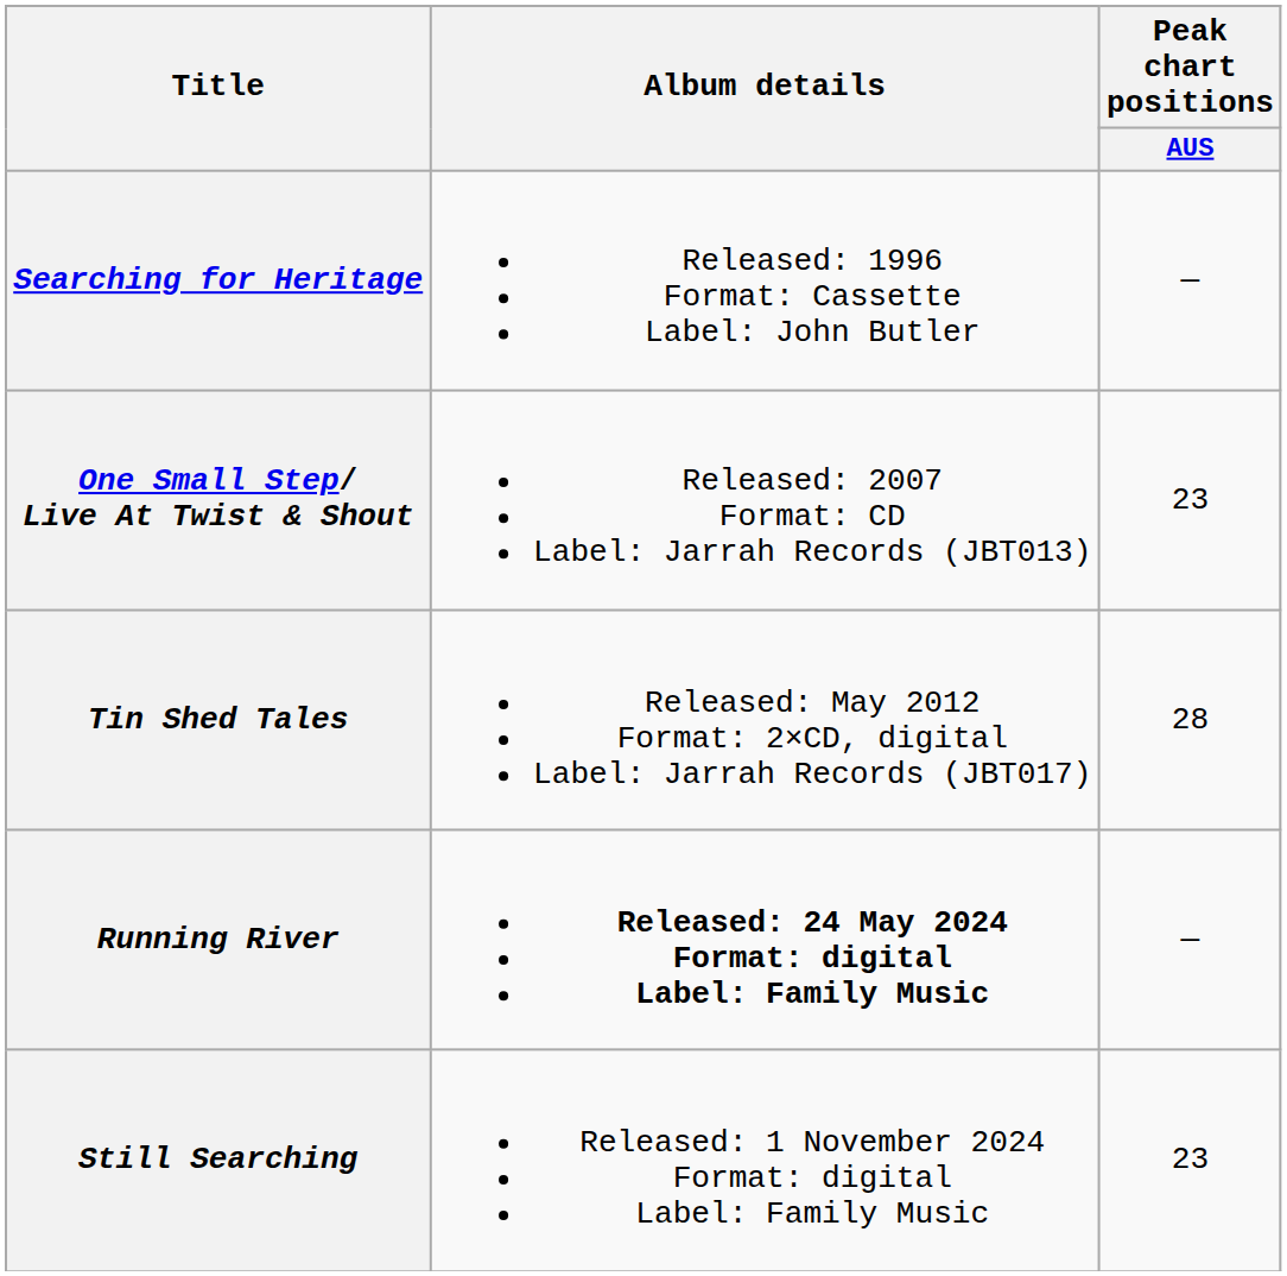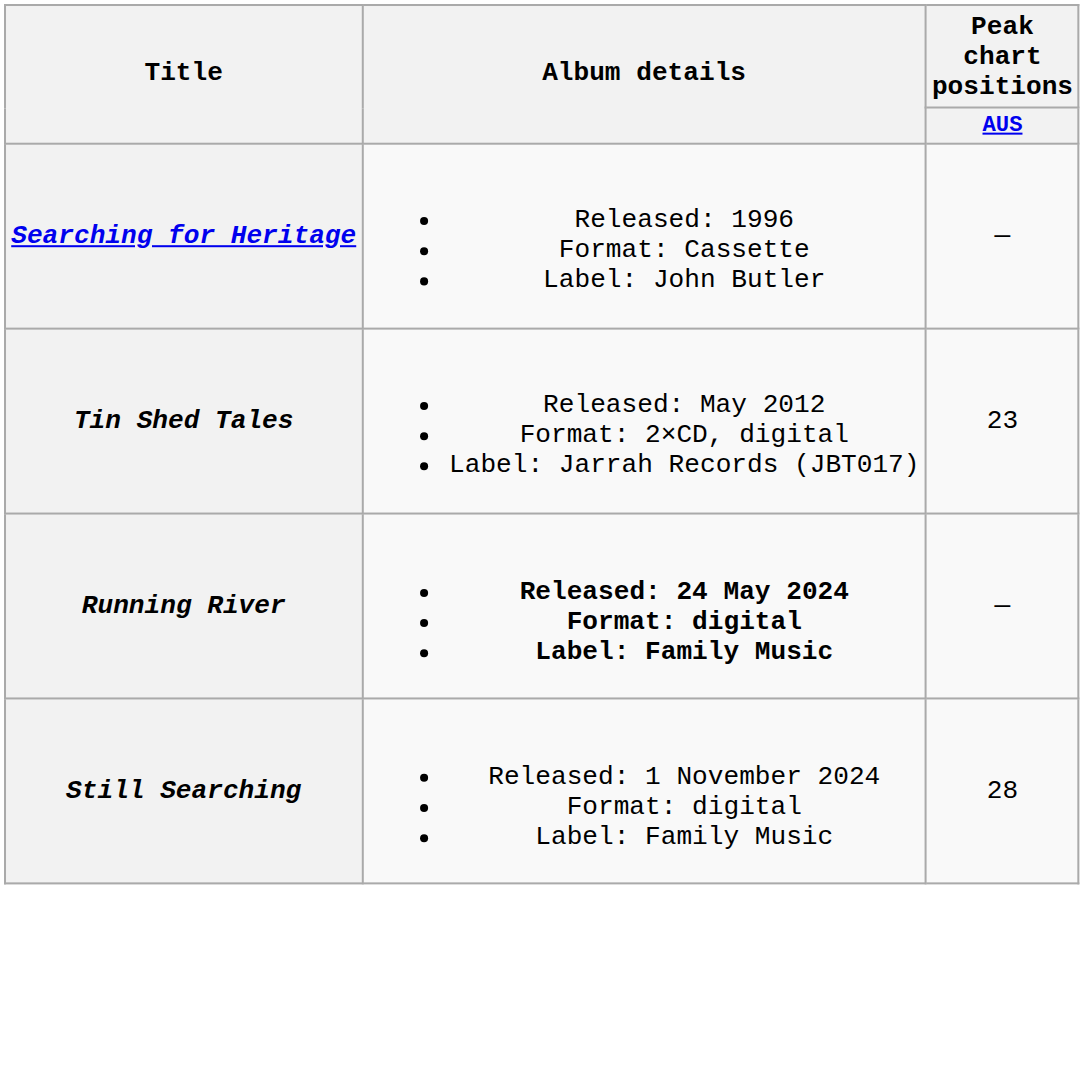- row: One Small Step/ Live At Twist & Shout | Released: 2007 Format: CD Label: Jarrah Records (JBT013) | 23
Tin Shed Tales | Peak chart positions / AUS: 28 -> 23
Still Searching | Peak chart positions / AUS: 23 -> 28
